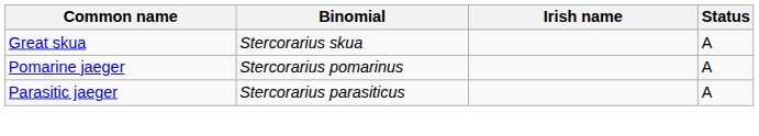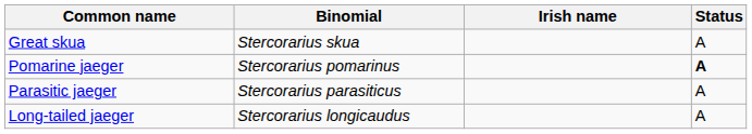Pomarine jaeger | Status: normal -> bold
+ row: Long-tailed jaeger | Stercorarius longicaudus | A
